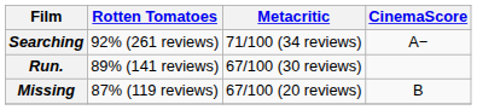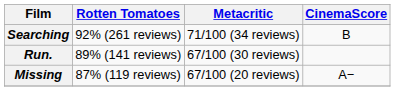Searching | CinemaScore: A− -> B
Missing | CinemaScore: B -> A−
